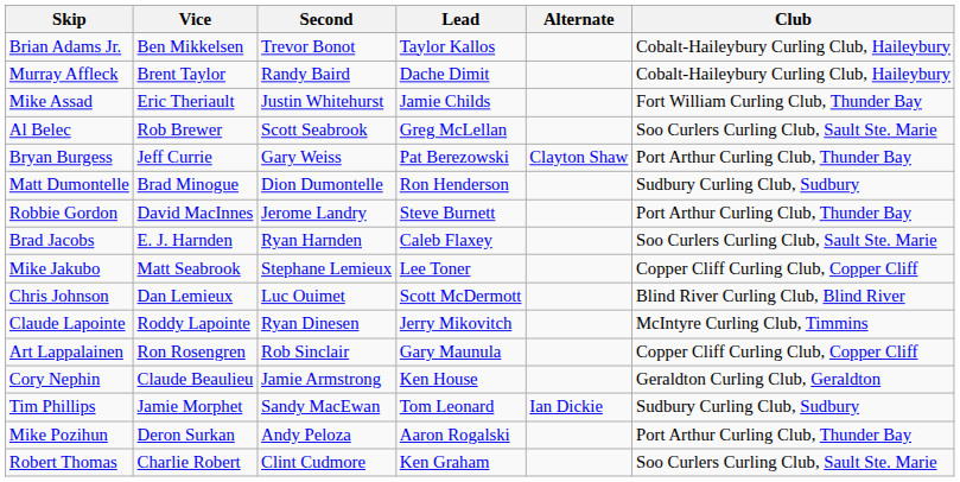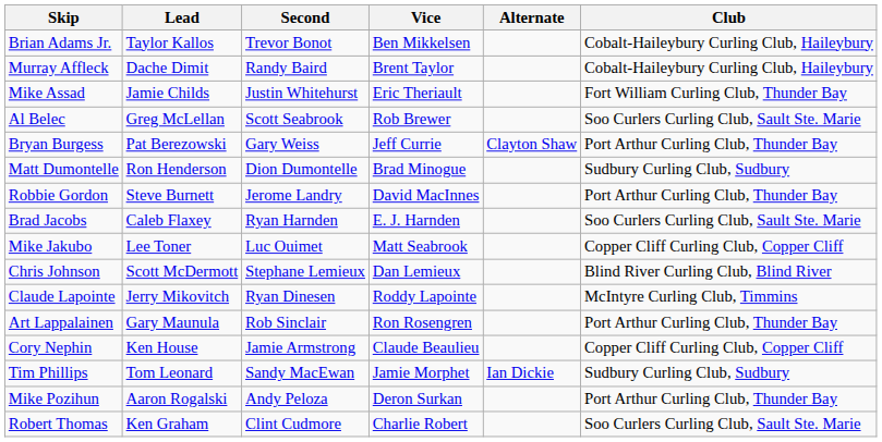columns swapped: Vice <-> Lead
Mike Jakubo | Second: Stephane Lemieux -> Luc Ouimet
Chris Johnson | Second: Luc Ouimet -> Stephane Lemieux
Art Lappalainen | Club: Copper Cliff Curling Club, Copper Cliff -> Port Arthur Curling Club, Thunder Bay
Cory Nephin | Club: Geraldton Curling Club, Geraldton -> Copper Cliff Curling Club, Copper Cliff
